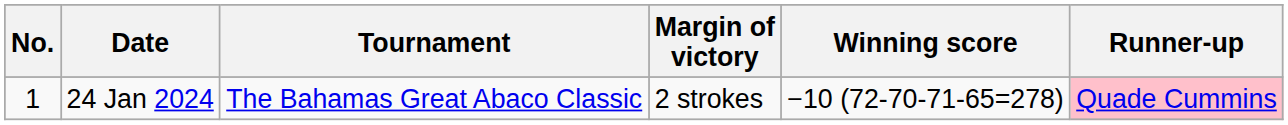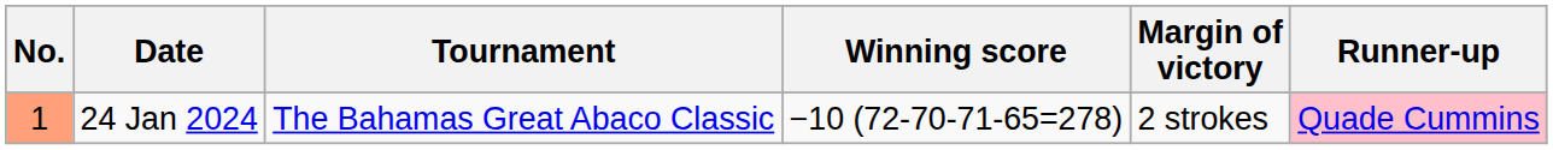columns swapped: Winning score <-> Margin of victory
24 Jan 2024 | No.: no background -> lightsalmon background
